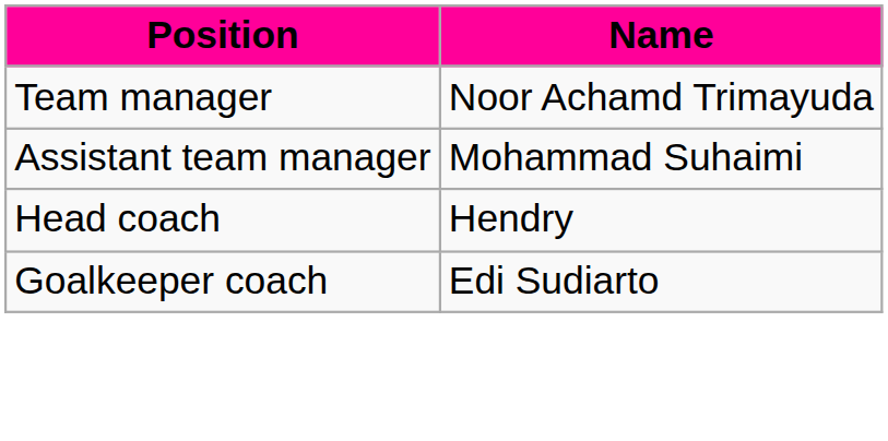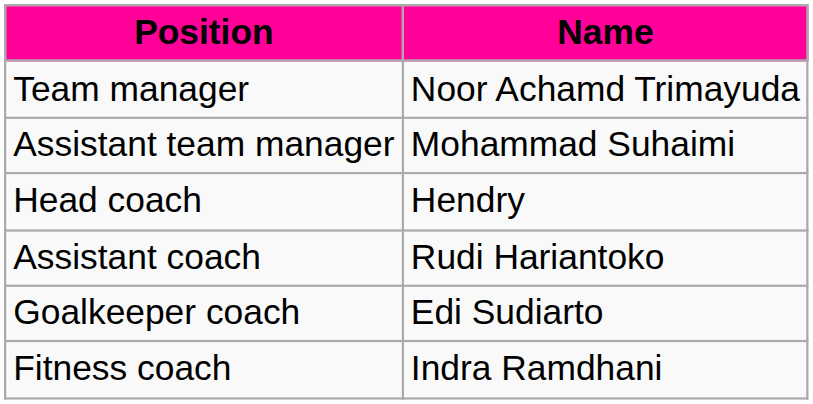+ row: Assistant coach | Rudi Hariantoko
+ row: Fitness coach | Indra Ramdhani
